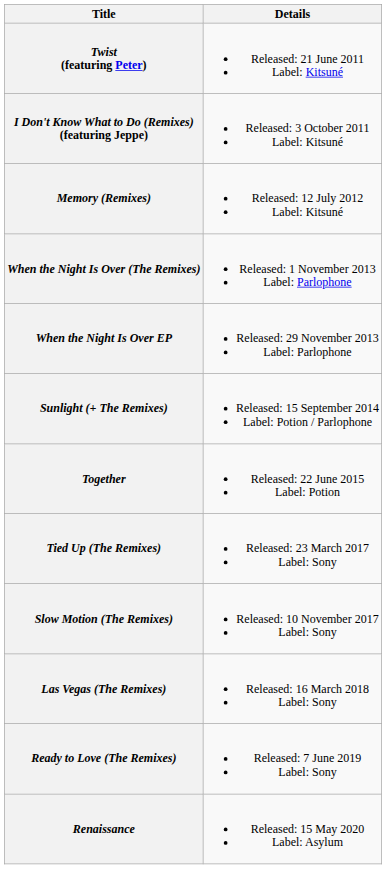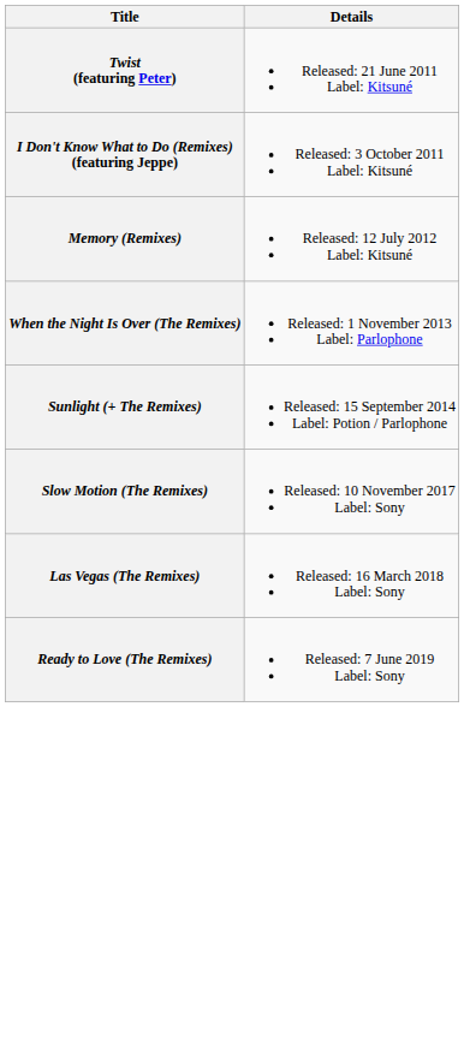- row: When the Night Is Over EP | Released: 29 November 2013 Label: Parlophone
- row: Together | Released: 22 June 2015 Label: Potion
- row: Tied Up (The Remixes) | Released: 23 March 2017 Label: Sony
- row: Renaissance | Released: 15 May 2020 Label: Asylum
